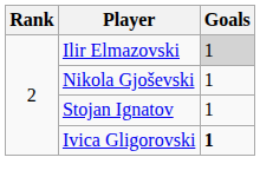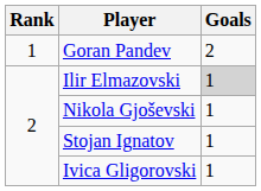+ row: 1 | Goran Pandev | 2
Ivica Gligorovski | Goals: bold -> normal
